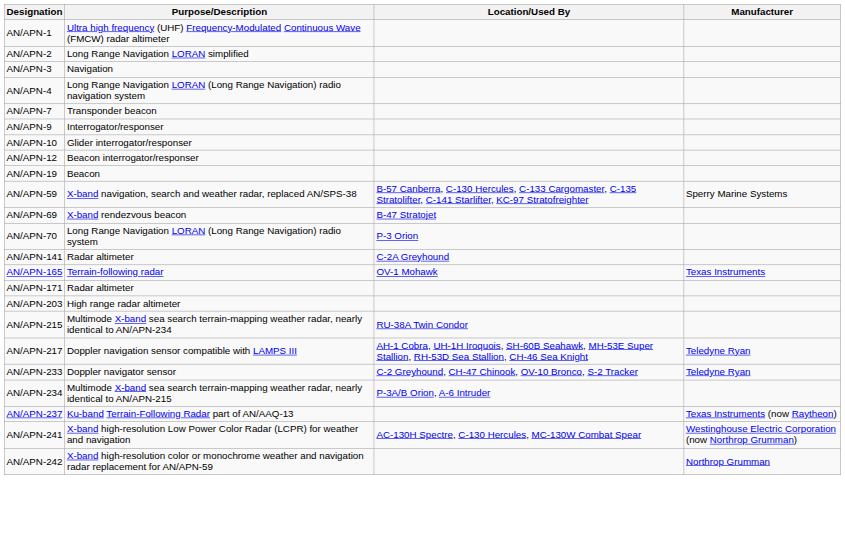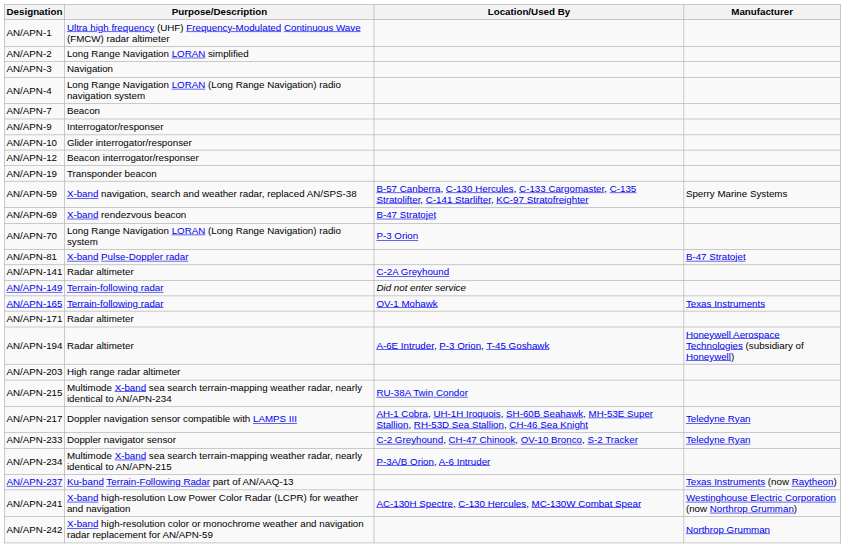AN/APN-7 | Purpose/Description: Transponder beacon -> Beacon
AN/APN-19 | Purpose/Description: Beacon -> Transponder beacon
+ row: AN/APN-81 | X-band Pulse-Doppler radar | B-47 Stratojet
+ row: AN/APN-149 | Terrain-following radar | Did not enter service
+ row: AN/APN-194 | Radar altimeter | A-6E Intruder, P-3 Orion, T-45 Goshawk | Honeywell Aerospace Technologies (subsidiary of Honeywell)
